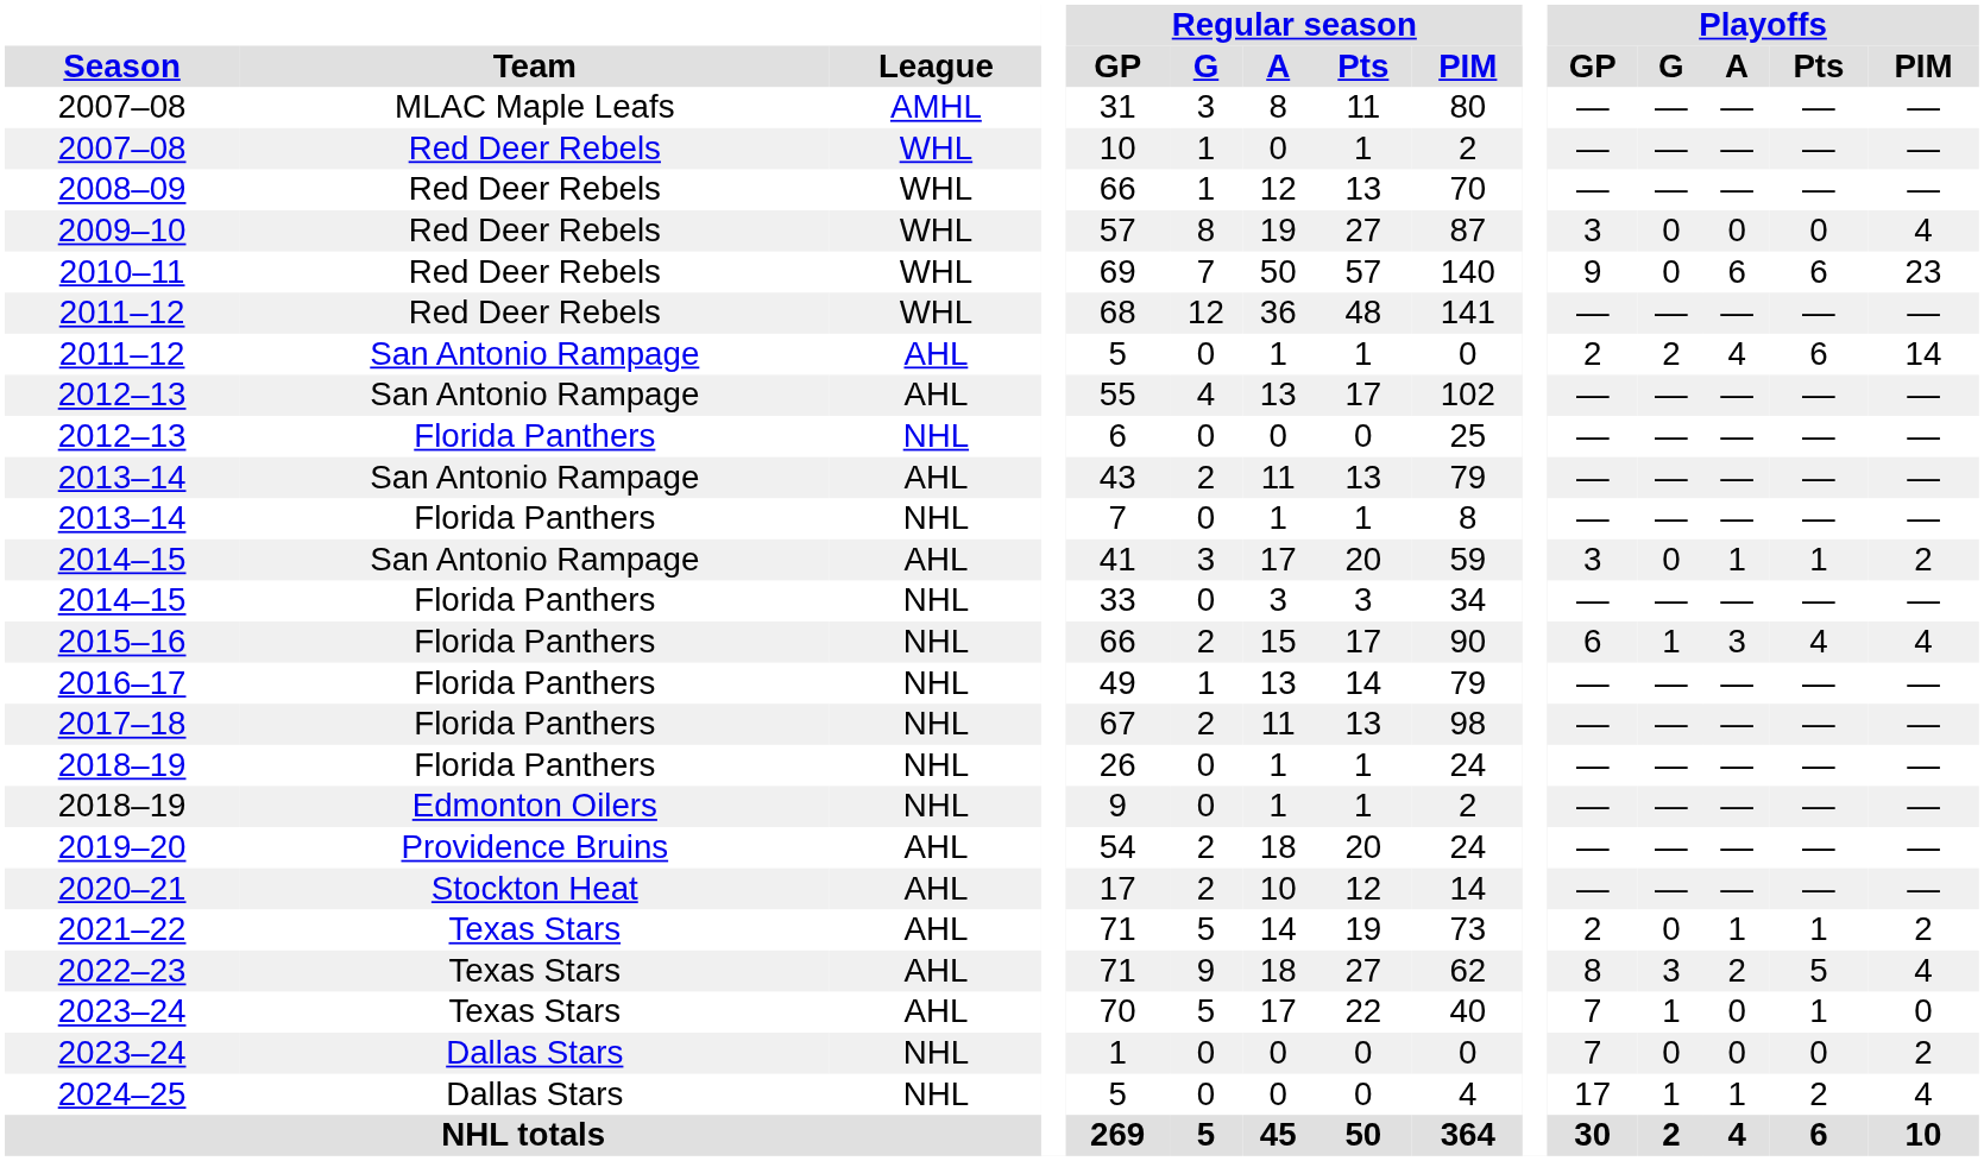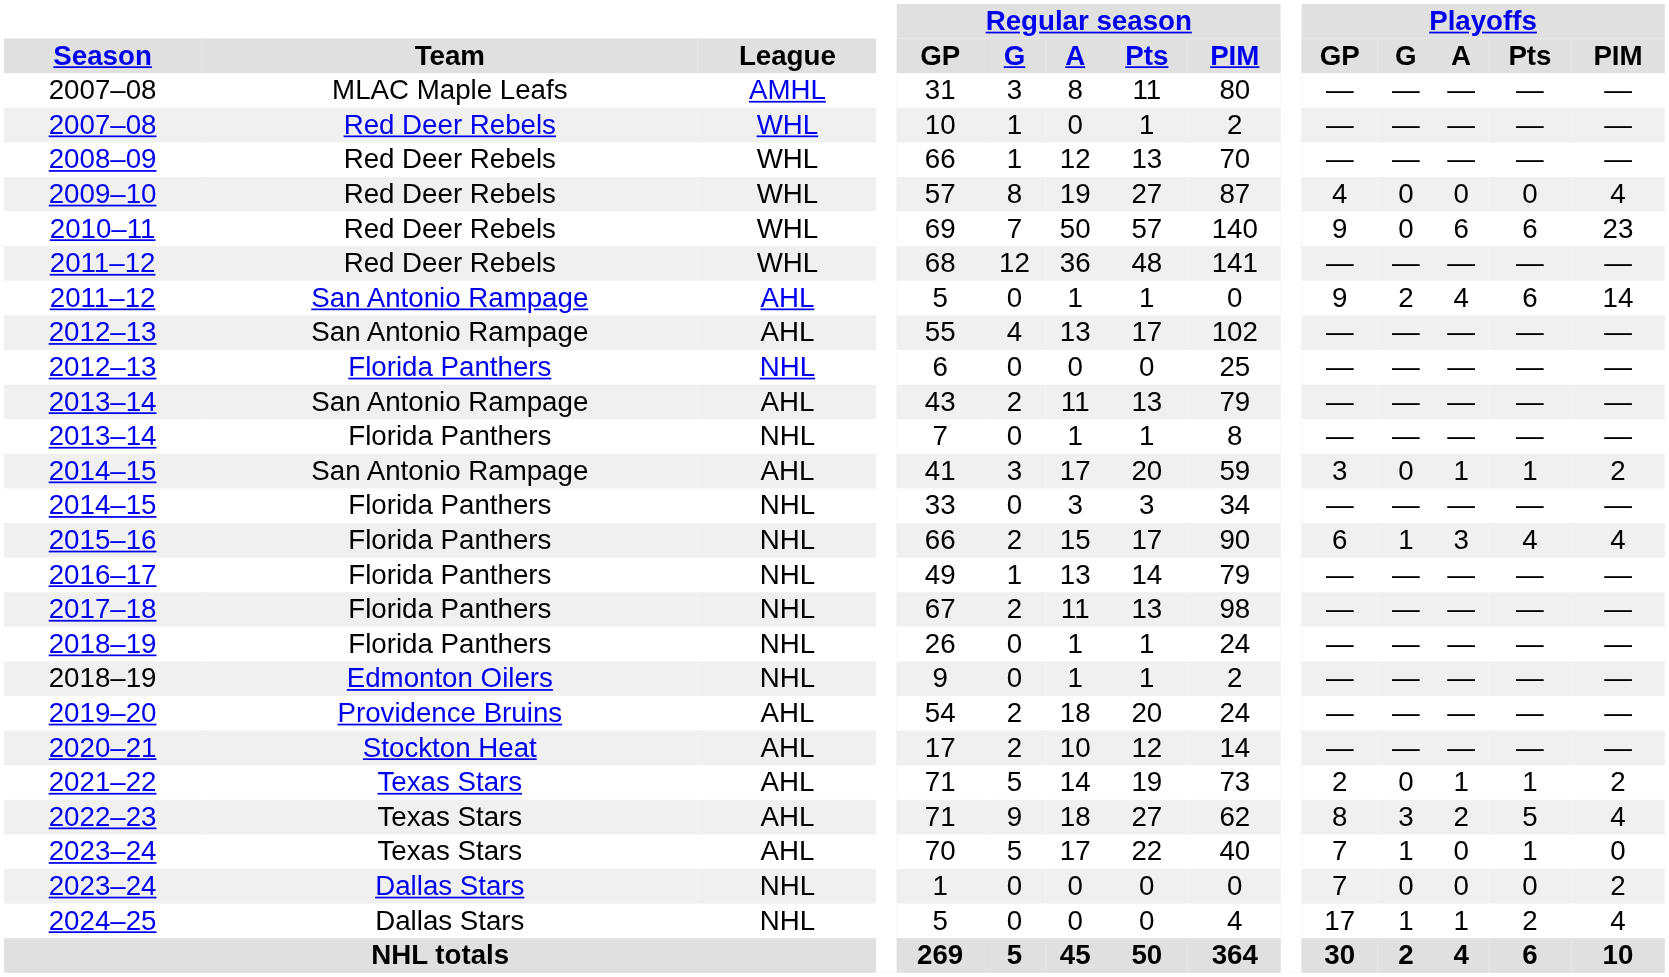2009–10 | Playoffs / GP: 3 -> 4
2011–12 / San Antonio Rampage | Playoffs / GP: 2 -> 9
